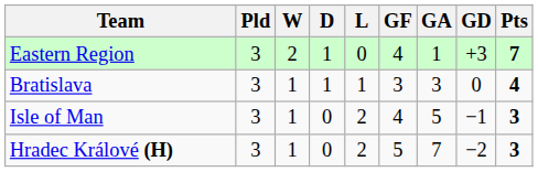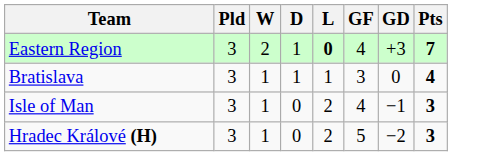- column: GA | 1 | 3 | 5 | 7
Eastern Region | L: normal -> bold
